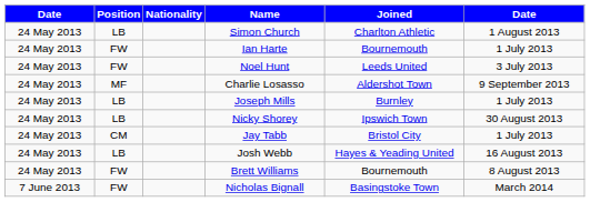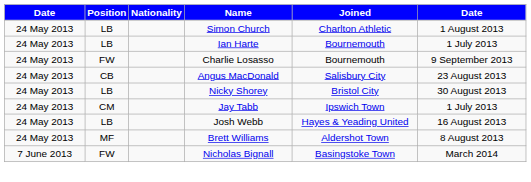Ian Harte | Position: FW -> LB
- row: 24 May 2013 | FW | Noel Hunt | Leeds United | 3 July 2013
Charlie Losasso | Position: MF -> FW
Charlie Losasso | Joined: Aldershot Town -> Bournemouth
+ row: 24 May 2013 | CB | Angus MacDonald | Salisbury City | 23 August 2013
- row: 24 May 2013 | LB | Joseph Mills | Burnley | 1 July 2013
Nicky Shorey | Joined: Ipswich Town -> Bristol City
Jay Tabb | Joined: Bristol City -> Ipswich Town
Brett Williams | Position: FW -> MF
Brett Williams | Joined: Bournemouth -> Aldershot Town
